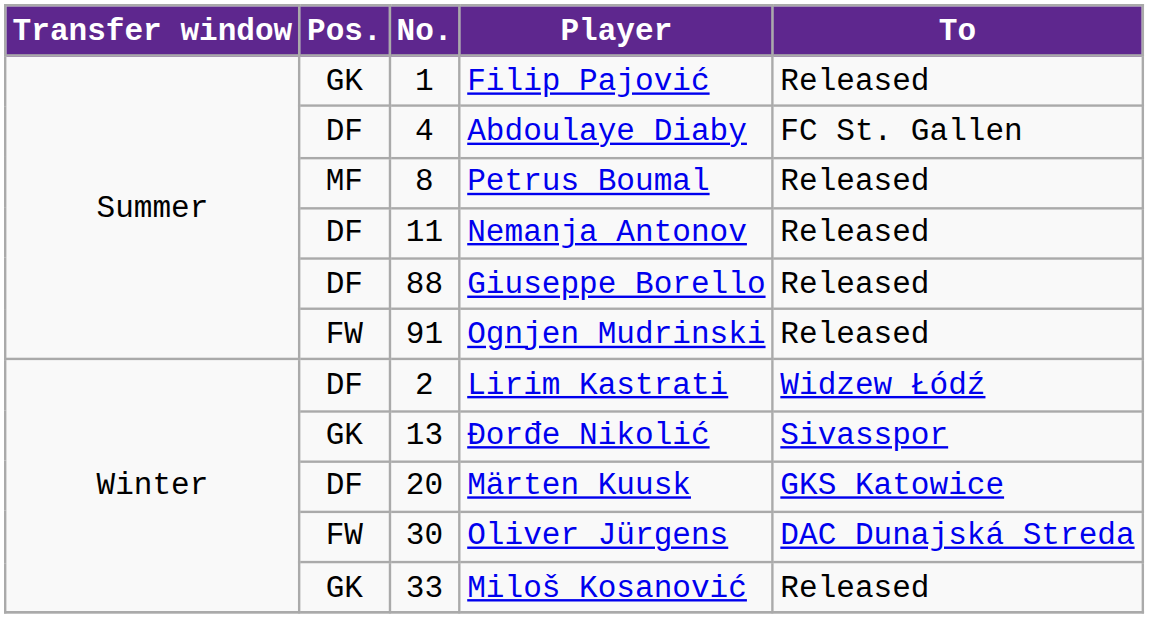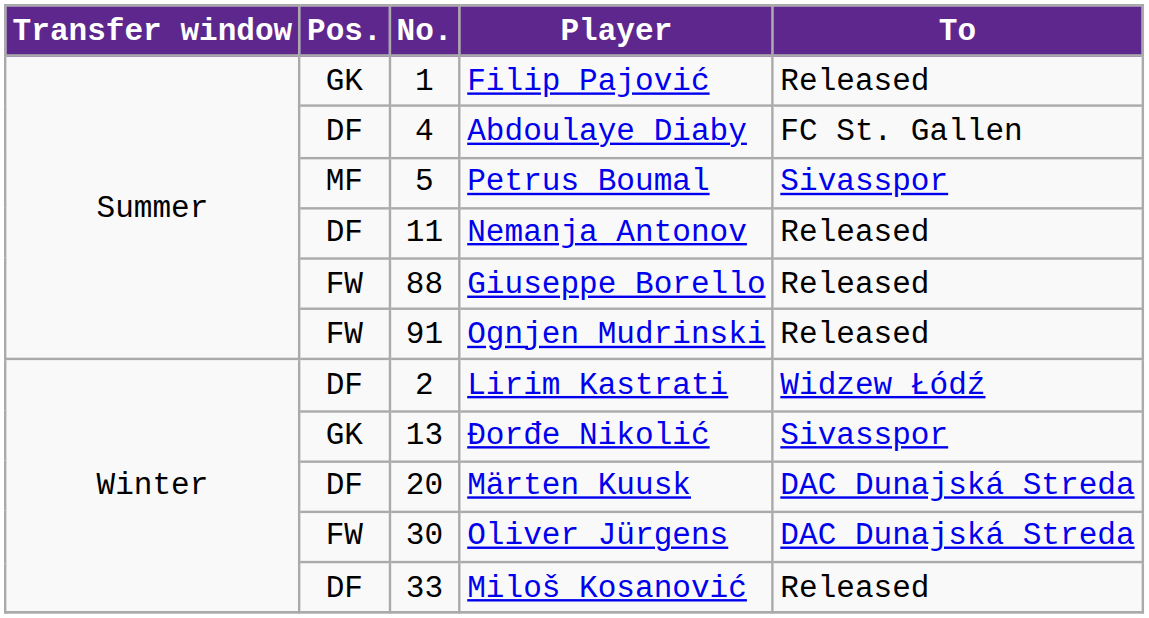Petrus Boumal | No.: 8 -> 5
Petrus Boumal | To: Released -> Sivasspor
Giuseppe Borello | Pos.: DF -> FW
Märten Kuusk | To: GKS Katowice -> DAC Dunajská Streda
Miloš Kosanović | Pos.: GK -> DF
